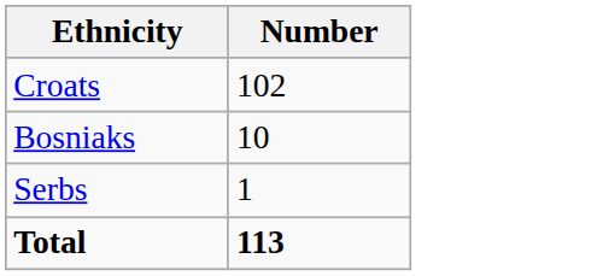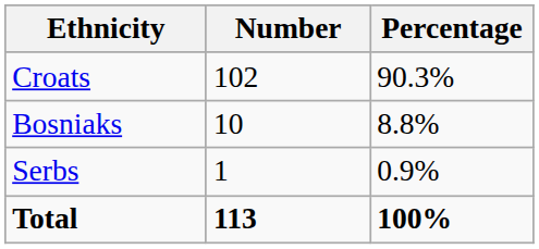+ column: Percentage | 90.3% | 8.8% | 0.9% | 100%
